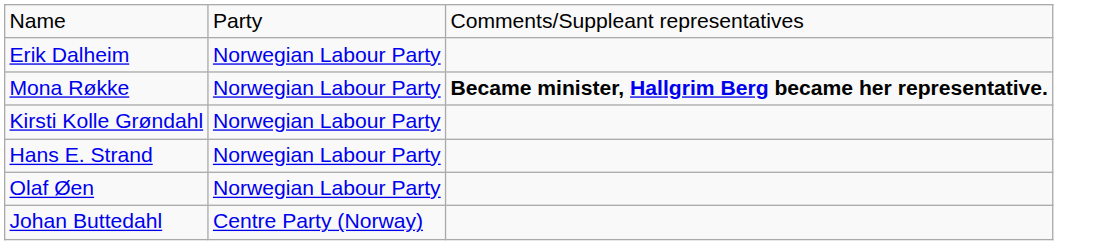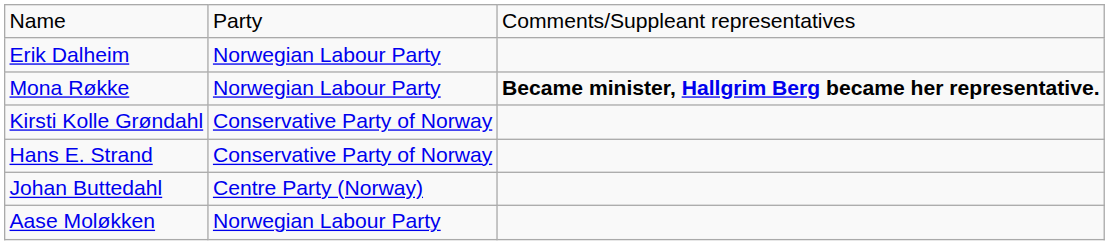Kirsti Kolle Grøndahl | column 2: Norwegian Labour Party -> Conservative Party of Norway
Hans E. Strand | column 2: Norwegian Labour Party -> Conservative Party of Norway
- row: Olaf Øen | Norwegian Labour Party
+ row: Aase Moløkken | Norwegian Labour Party
